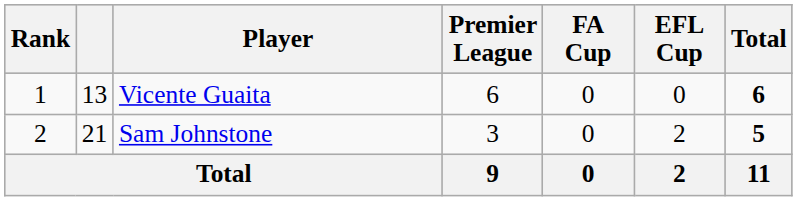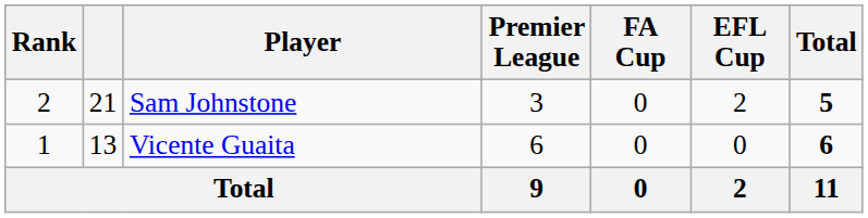rows swapped: Vicente Guaita <-> Sam Johnstone
